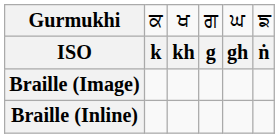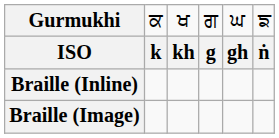rows swapped: Braille (Image) <-> Braille (Inline)
